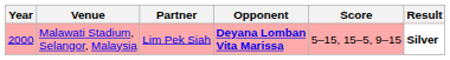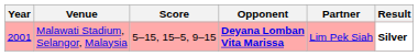columns swapped: Partner <-> Score
Malawati Stadium, Selangor, Malaysia | Year: 2000 -> 2001
